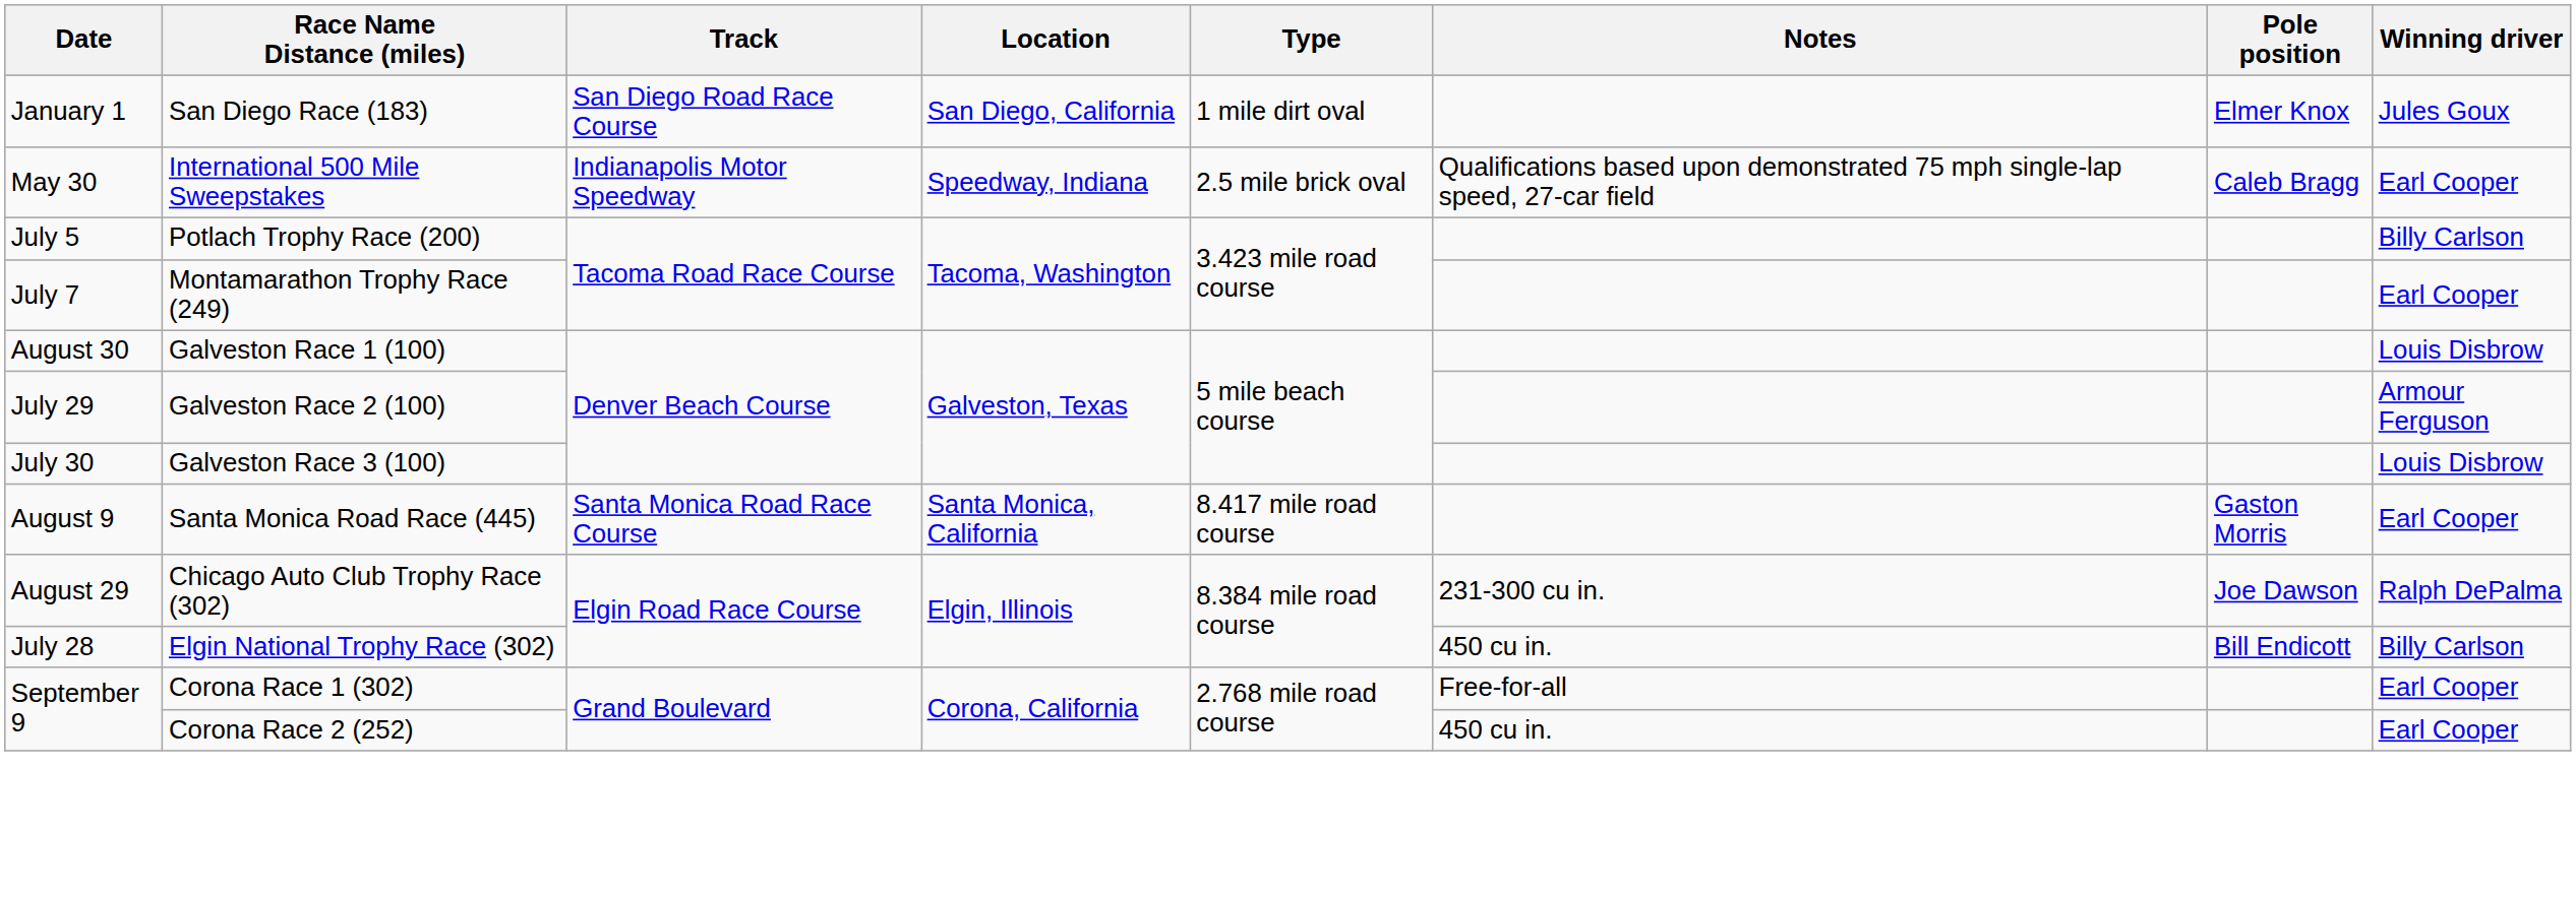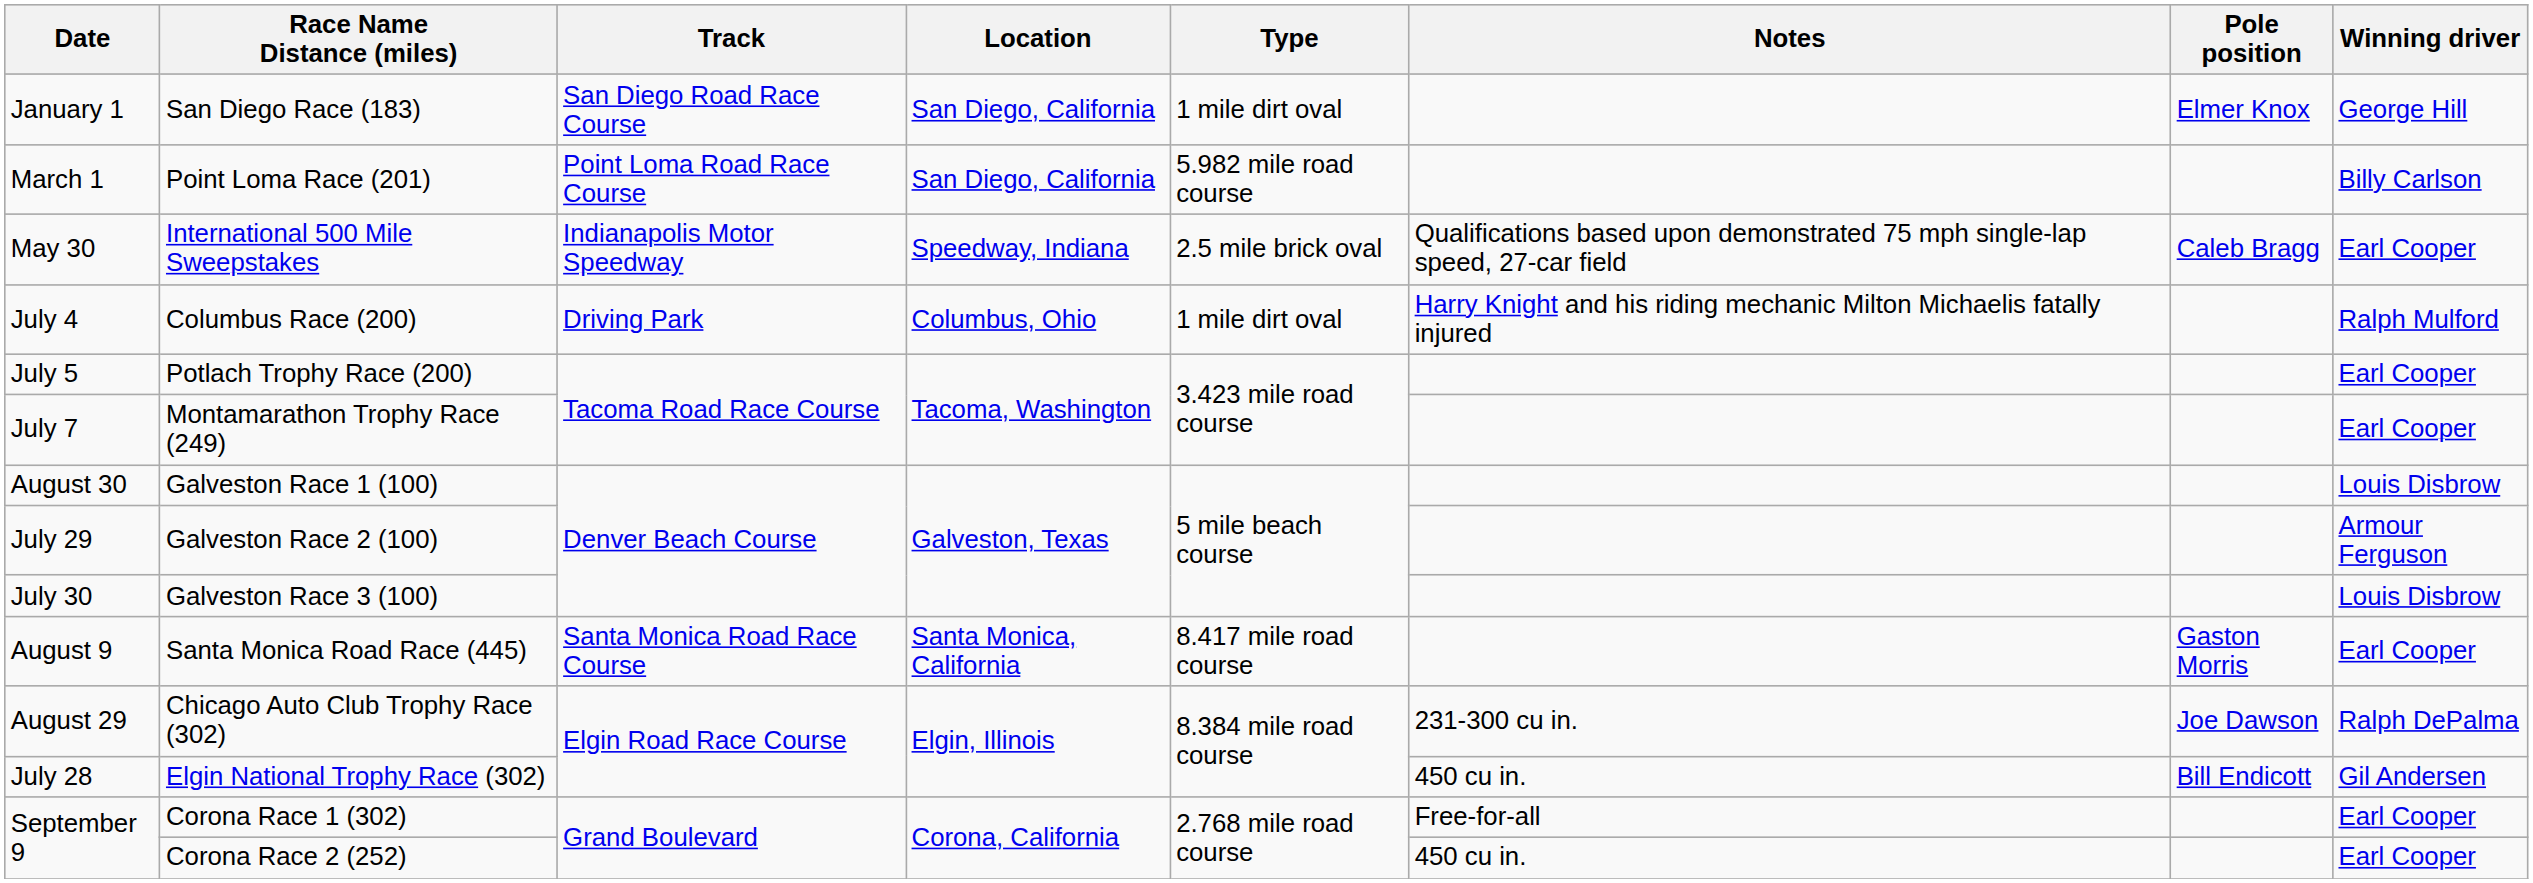San Diego Race (183) | Winning driver: Jules Goux -> George Hill
+ row: March 1 | Point Loma Race (201) | Point Loma Road Race Course | San Diego, California | 5.982 mile road course | Billy Carlson
+ row: July 4 | Columbus Race (200) | Driving Park | Columbus, Ohio | 1 mile dirt oval | Harry Knight and his riding mechanic Milton Michaelis fatally injured | Ralph Mulford
Potlach Trophy Race (200) | Winning driver: Billy Carlson -> Earl Cooper
Elgin National Trophy Race (302) | Winning driver: Billy Carlson -> Gil Andersen
